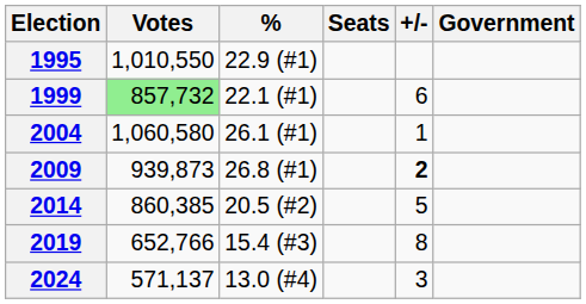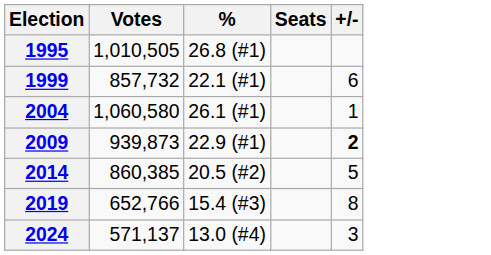- column: Government
1995 | Votes: 1,010,550 -> 1,010,505
1995 | %: 22.9 (#1) -> 26.8 (#1)
1999 | Votes: lightgreen background -> no background
2009 | %: 26.8 (#1) -> 22.9 (#1)
